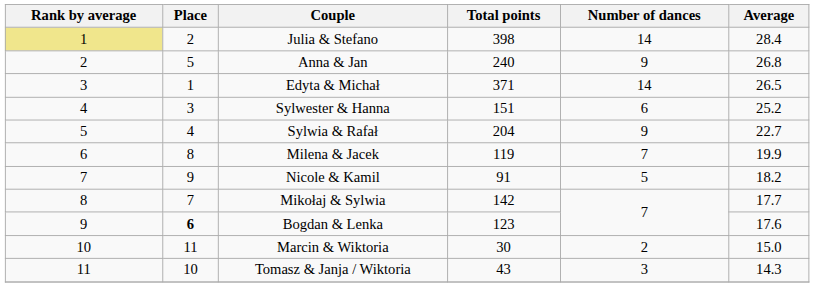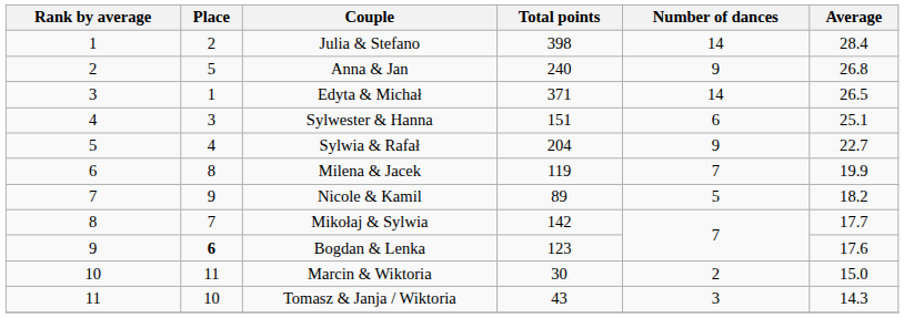Julia & Stefano | Rank by average: khaki background -> no background
Sylwester & Hanna | Average: 25.2 -> 25.1
Nicole & Kamil | Total points: 91 -> 89
